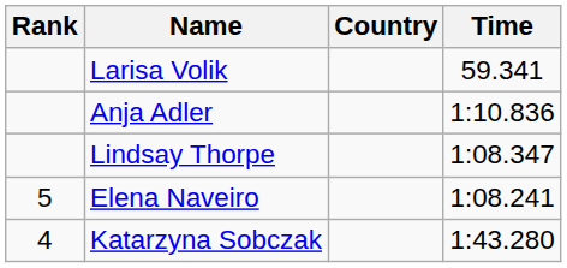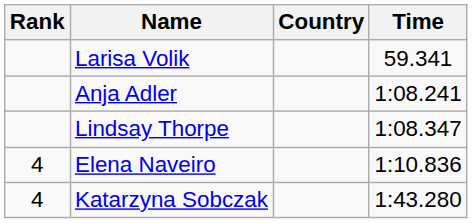Anja Adler | Time: 1:10.836 -> 1:08.241
Elena Naveiro | Rank: 5 -> 4
Elena Naveiro | Time: 1:08.241 -> 1:10.836
